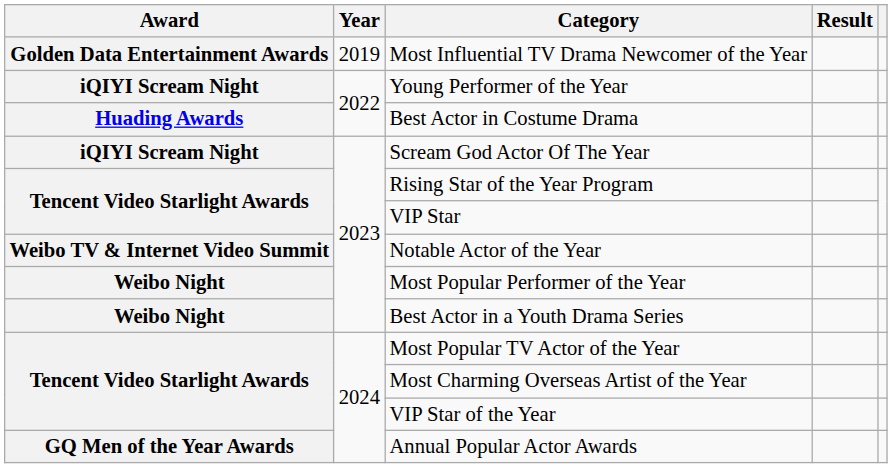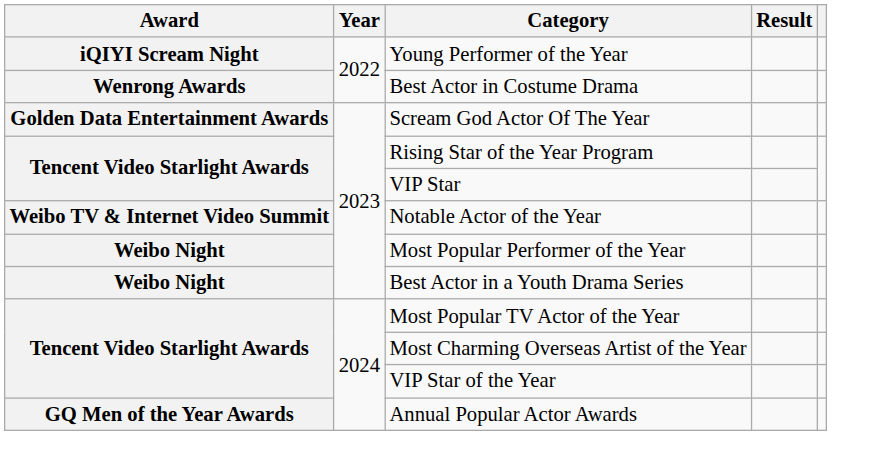- row: Golden Data Entertainment Awards | 2019 | Most Influential TV Drama Newcomer of the Year
Best Actor in Costume Drama | Award: Huading Awards -> Wenrong Awards
Scream God Actor Of The Year | Award: iQIYI Scream Night -> Golden Data Entertainment Awards
